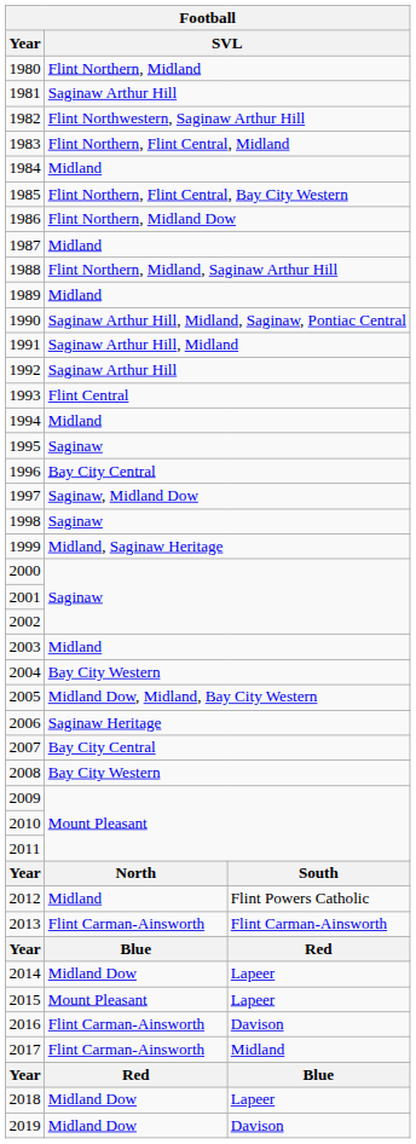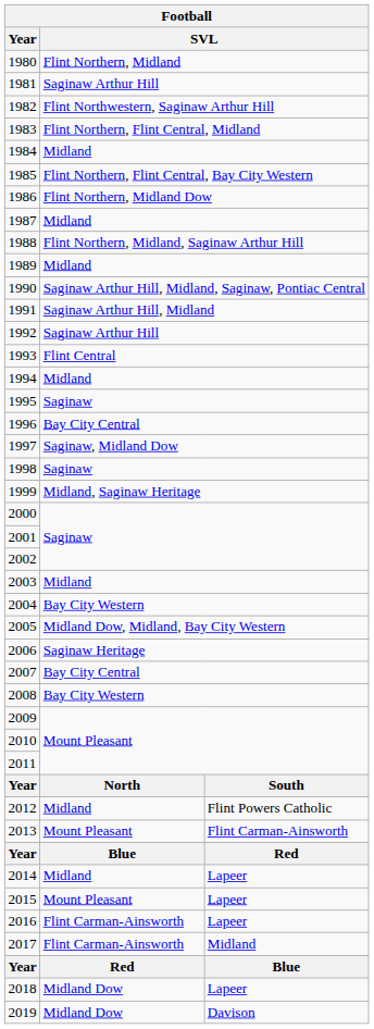2013 | column 2: Flint Carman-Ainsworth -> Mount Pleasant
2014 | column 2: Midland Dow -> Midland
2016 | column 3: Davison -> Lapeer
